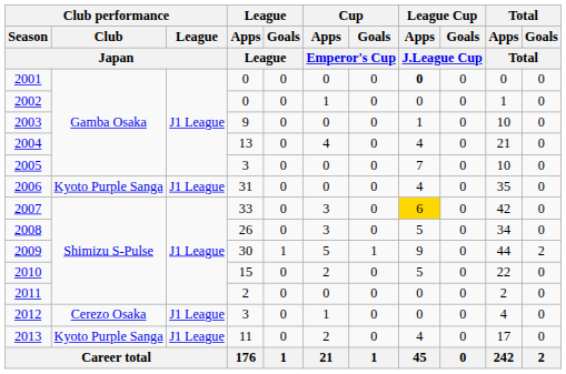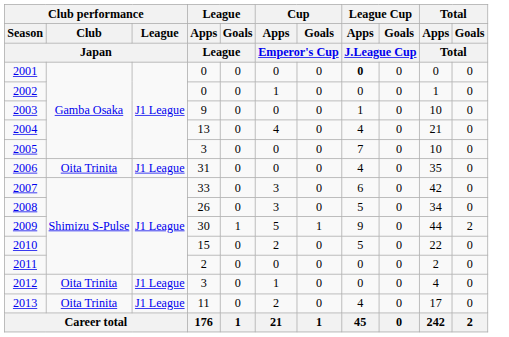2006 | Club performance / Club / Japan: Kyoto Purple Sanga -> Oita Trinita
2007 | League Cup / Apps / J.League Cup: gold background -> no background
2012 | Club performance / Club / Japan: Cerezo Osaka -> Oita Trinita
2013 | Club performance / Club / Japan: Kyoto Purple Sanga -> Oita Trinita
